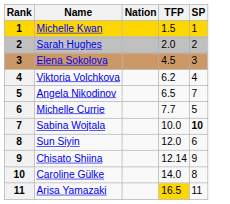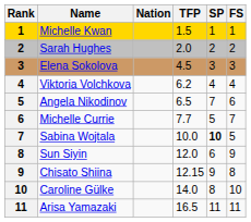+ column: FS | 1 | 2 | 3 | 4 | 6 | 7 | 5 | 9 | 8 | 10 | 11
Chisato Shiina | TFP: 12.14 -> 12.15
Arisa Yamazaki | TFP: gold background -> no background
